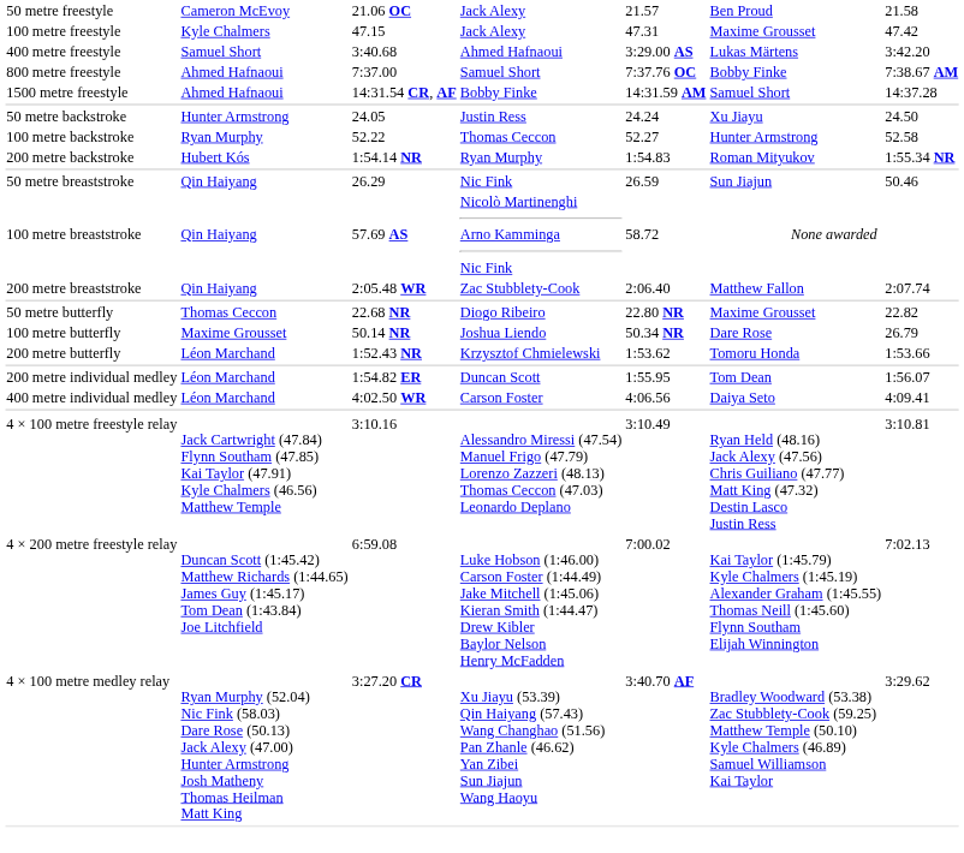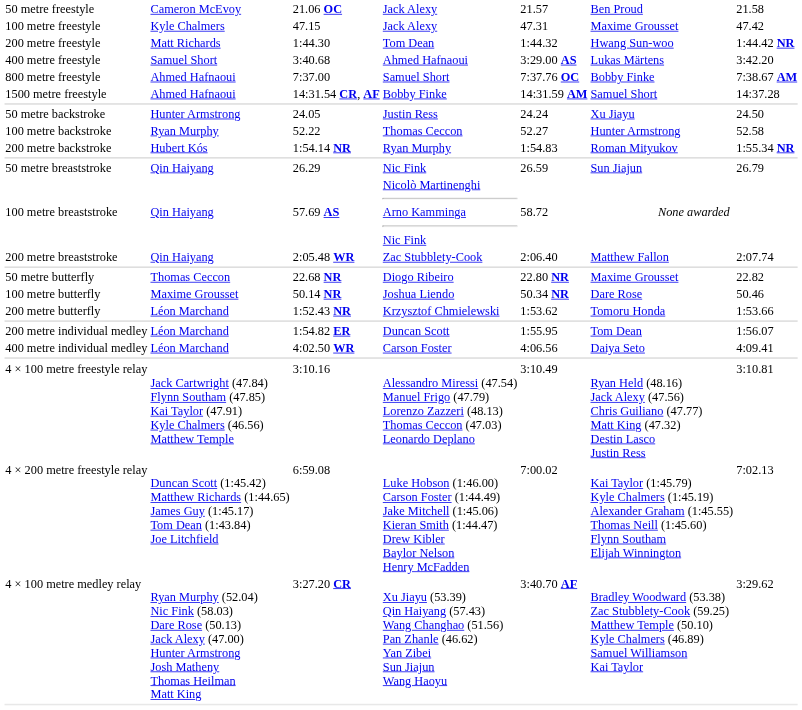+ row: 200 metre freestyle | Matt Richards | 1:44.30 | Tom Dean | 1:44.32 | Hwang Sun-woo | 1:44.42 NR
50 metre breaststroke | column 7: 50.46 -> 26.79
100 metre butterfly | column 7: 26.79 -> 50.46
